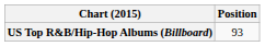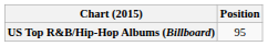US Top R&B/Hip-Hop Albums (Billboard) | Position: 93 -> 95
